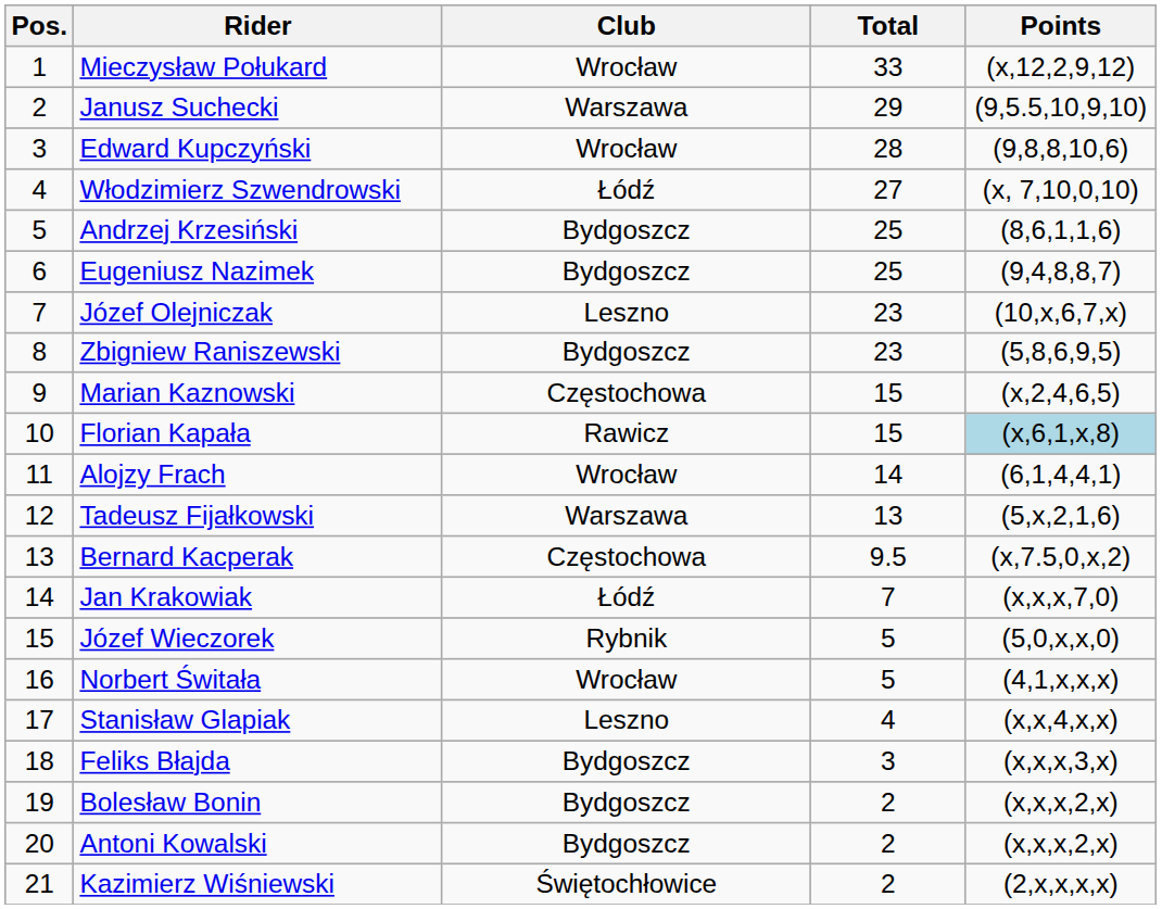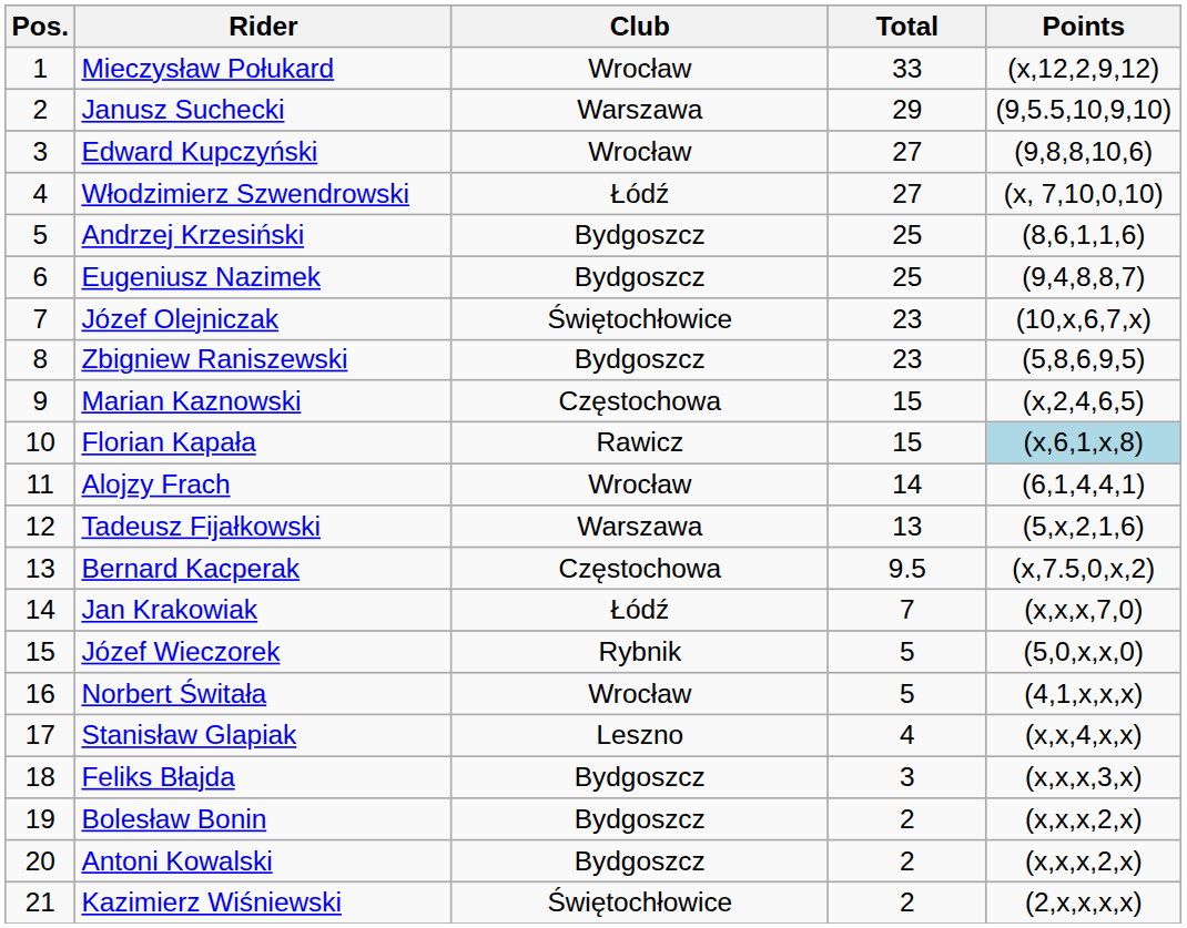Edward Kupczyński | Total: 28 -> 27
Józef Olejniczak | Club: Leszno -> Świętochłowice
